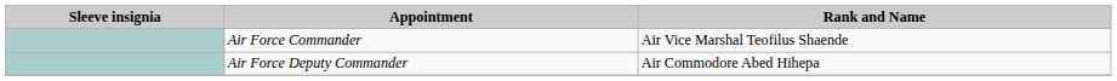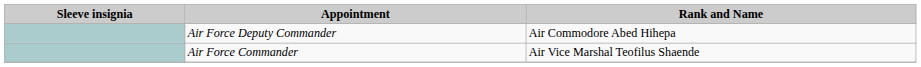rows swapped: Air Force Commander <-> Air Force Deputy Commander
